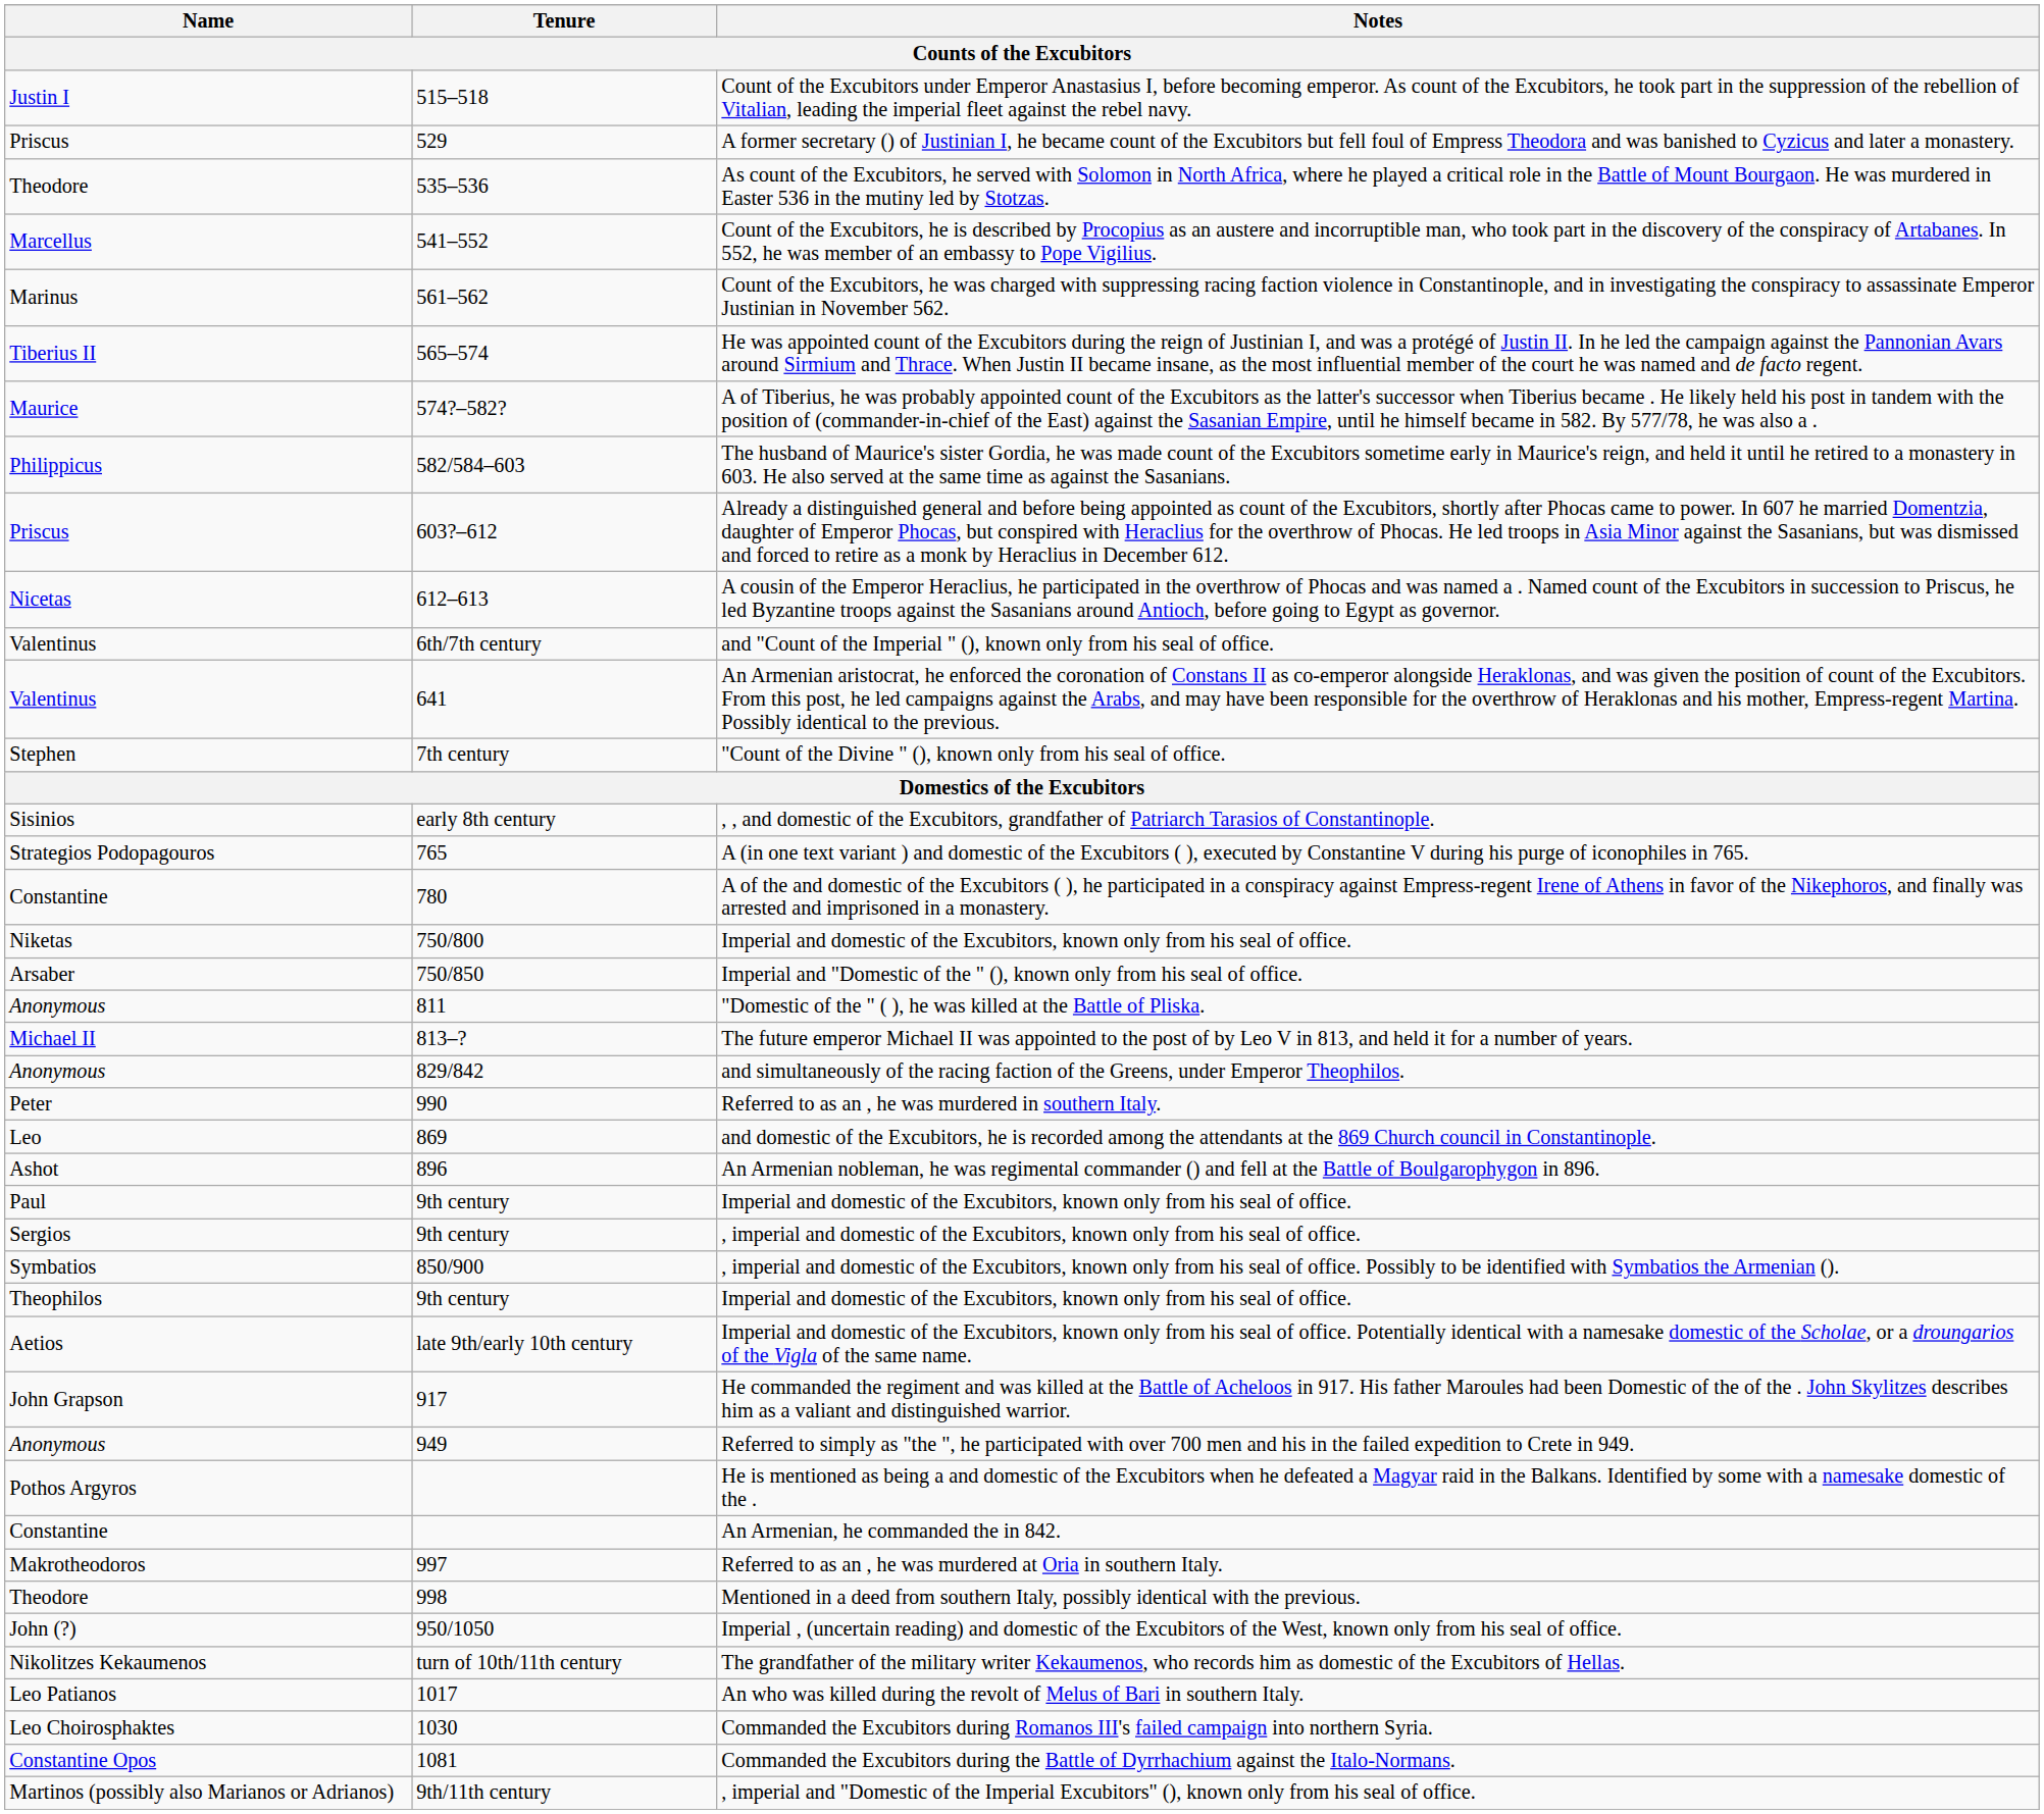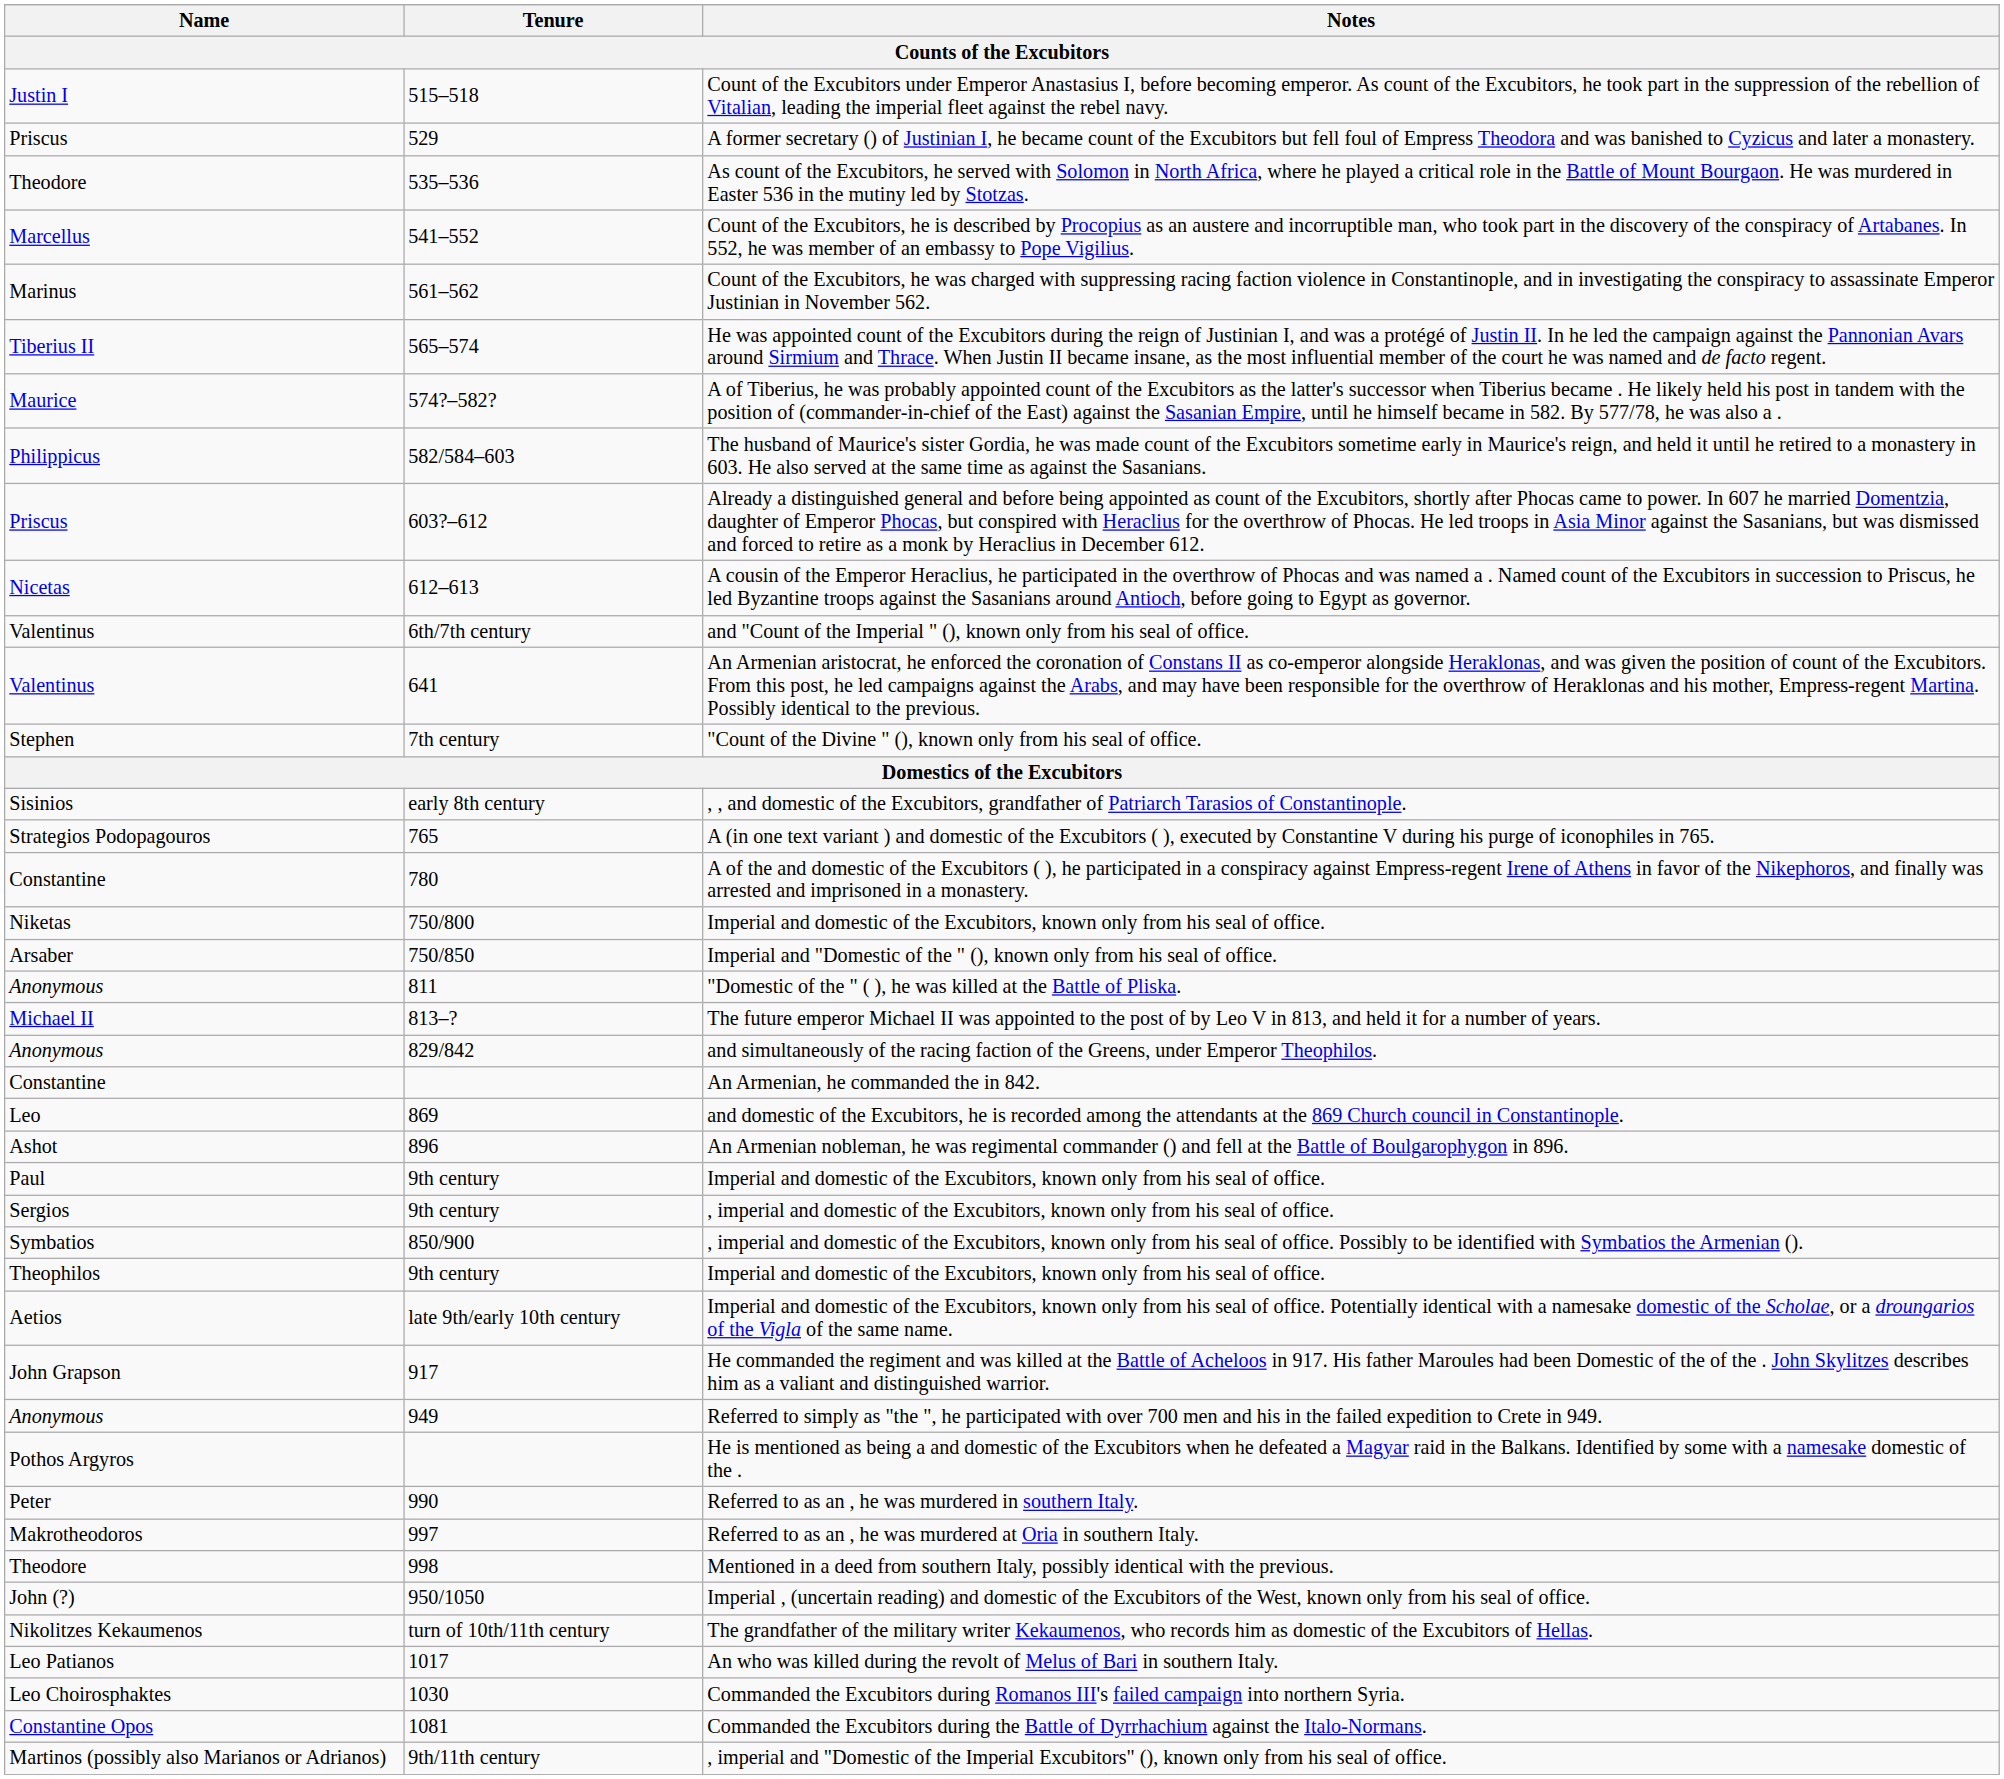rows swapped: An Armenian, he commanded the in 842. <-> Referred to as an , he was murdered in southern Italy.
